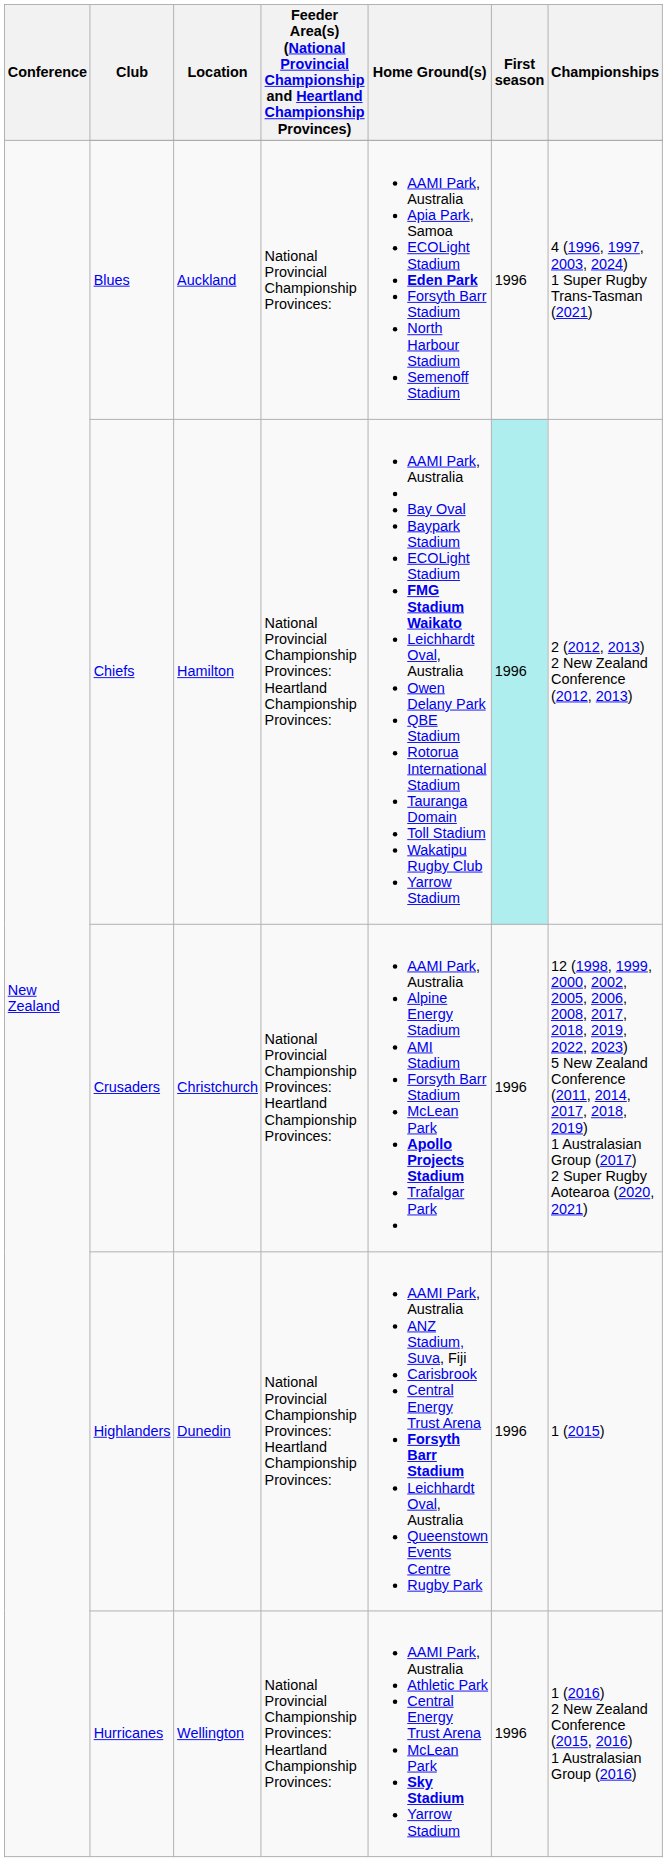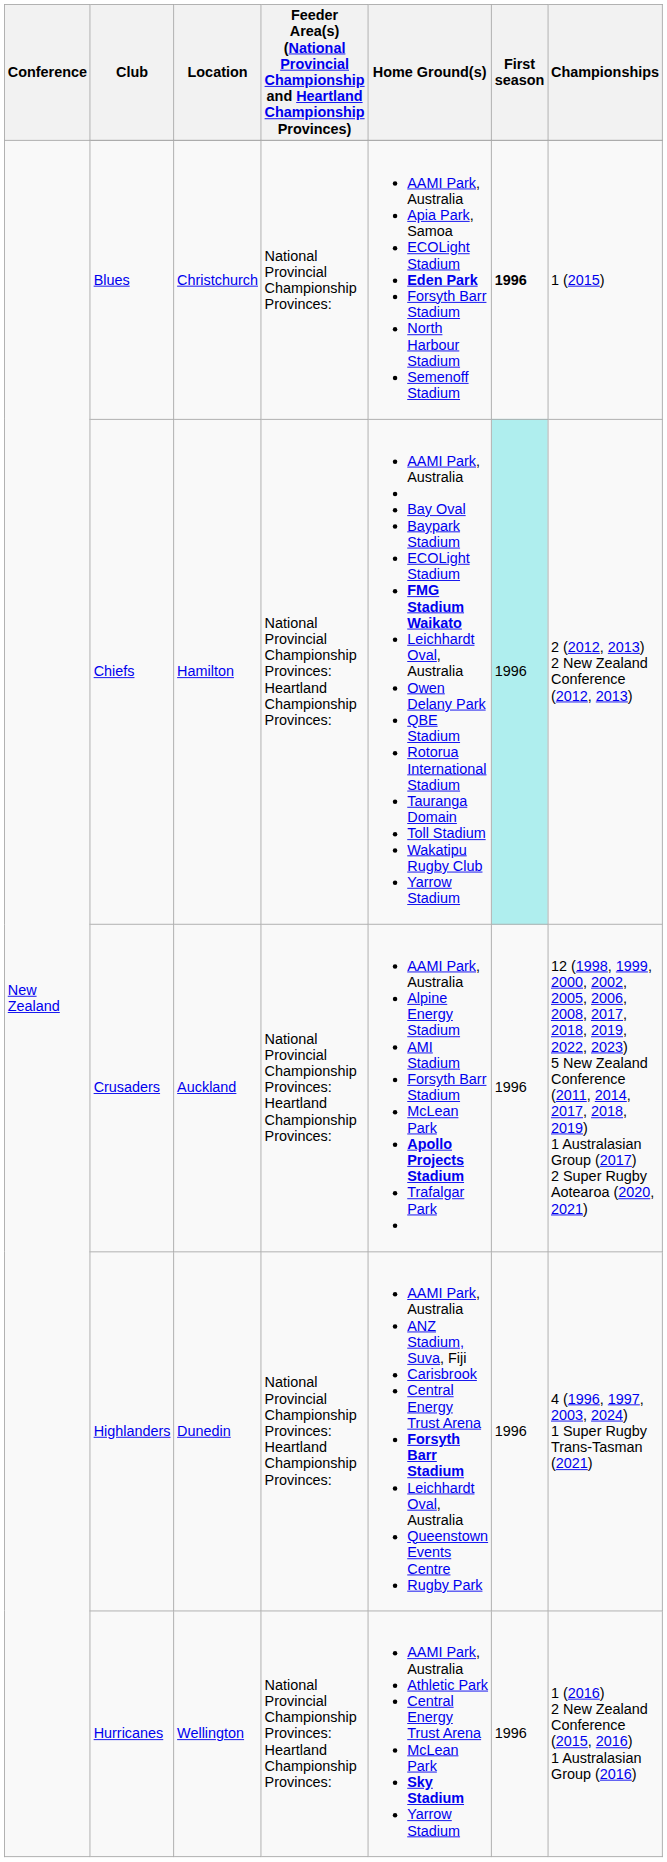Blues | Location: Auckland -> Christchurch
Blues | First season: normal -> bold
Blues | Championships: 4 (1996, 1997, 2003, 2024) 1 Super Rugby Trans-Tasman (2021) -> 1 (2015)
Crusaders | Location: Christchurch -> Auckland
Highlanders | Championships: 1 (2015) -> 4 (1996, 1997, 2003, 2024) 1 Super Rugby Trans-Tasman (2021)
